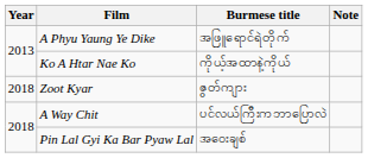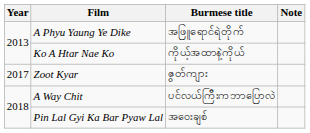Zoot Kyar | Year: 2018 -> 2017
